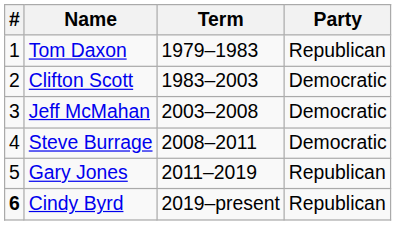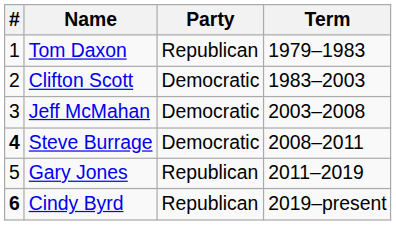columns swapped: Party <-> Term
Steve Burrage | #: normal -> bold
